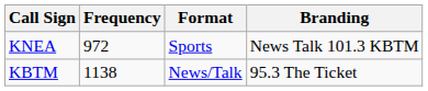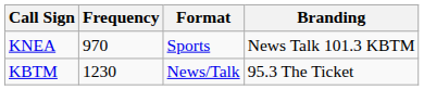KNEA | Frequency: 972 -> 970
KBTM | Frequency: 1138 -> 1230
